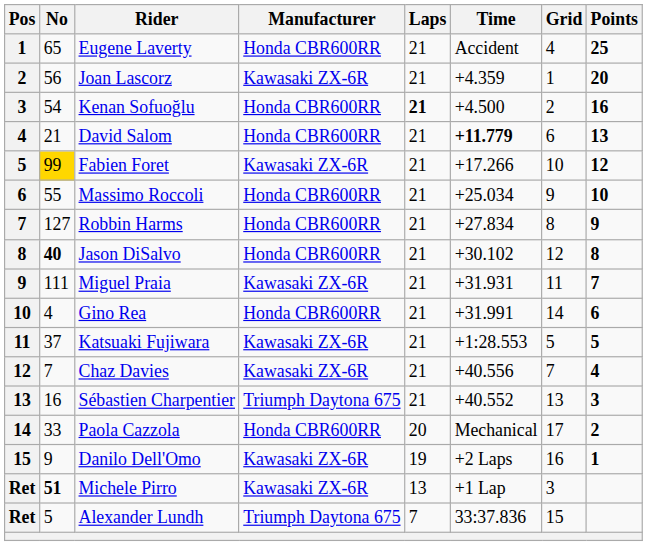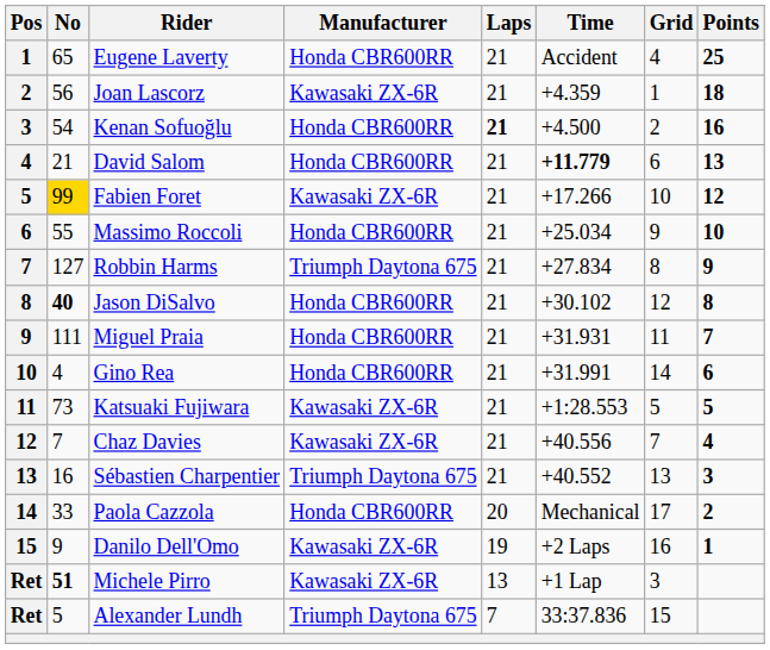Joan Lascorz | Points: 20 -> 18
Robbin Harms | Manufacturer: Honda CBR600RR -> Triumph Daytona 675
Miguel Praia | Manufacturer: Kawasaki ZX-6R -> Honda CBR600RR
Katsuaki Fujiwara | No: 37 -> 73
